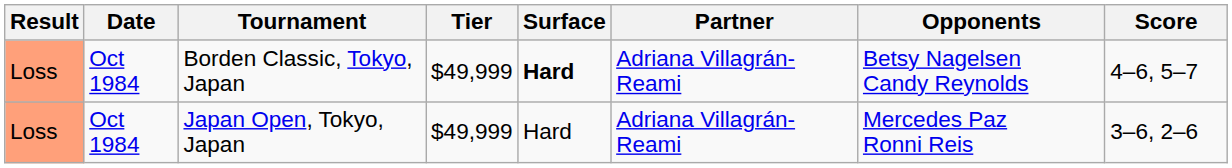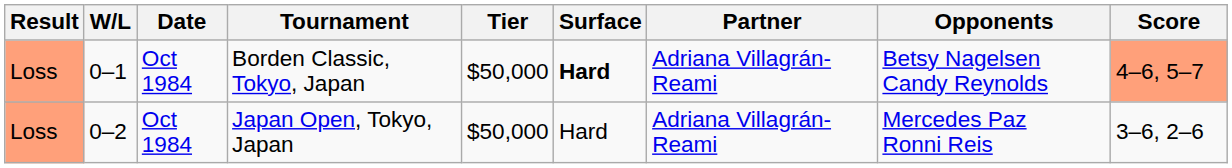+ column: W/L | 0–1 | 0–2
Borden Classic, Tokyo, Japan | Tier: $49,999 -> $50,000
Borden Classic, Tokyo, Japan | Score: no background -> lightsalmon background
Japan Open, Tokyo, Japan | Tier: $49,999 -> $50,000
